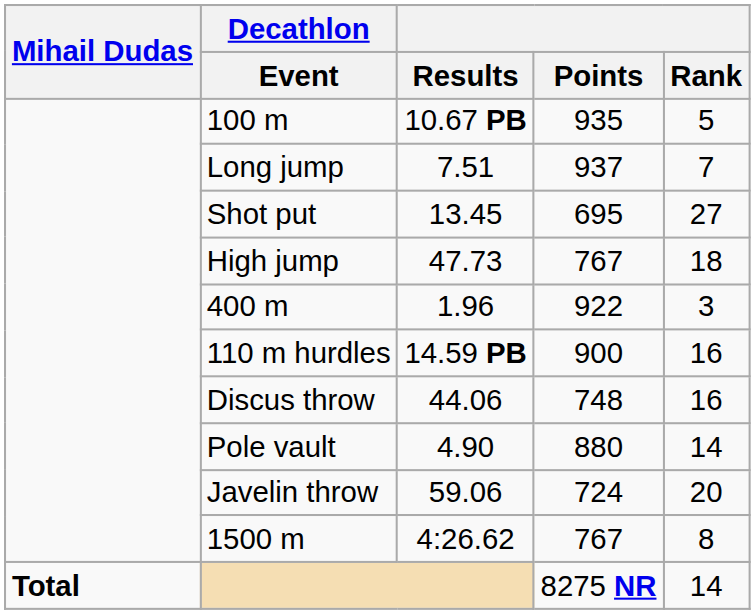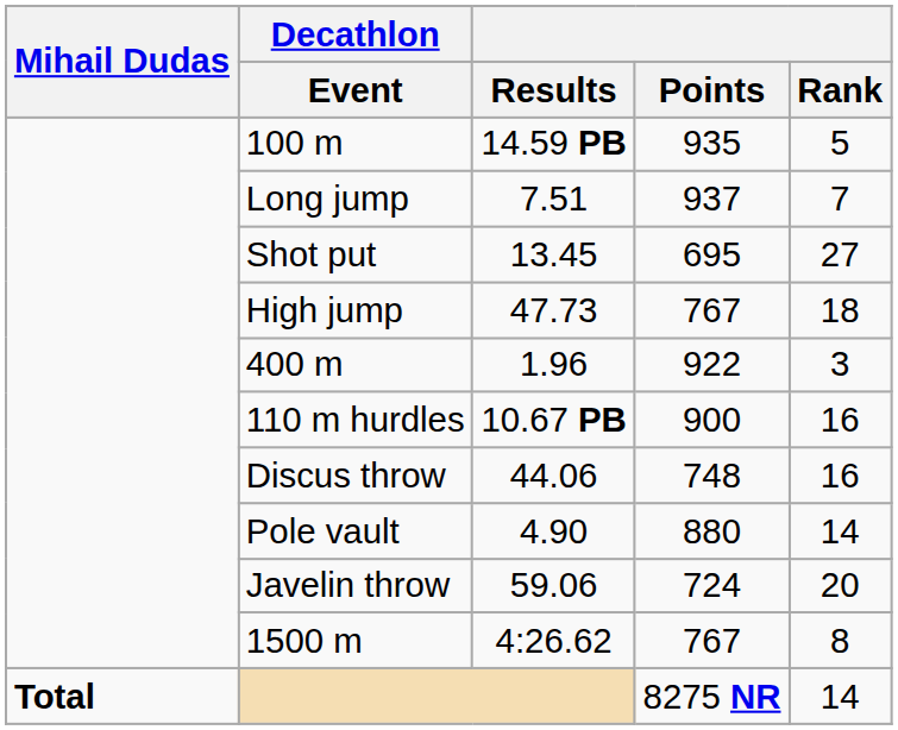100 m | Results: 10.67 PB -> 14.59 PB
110 m hurdles | Results: 14.59 PB -> 10.67 PB
